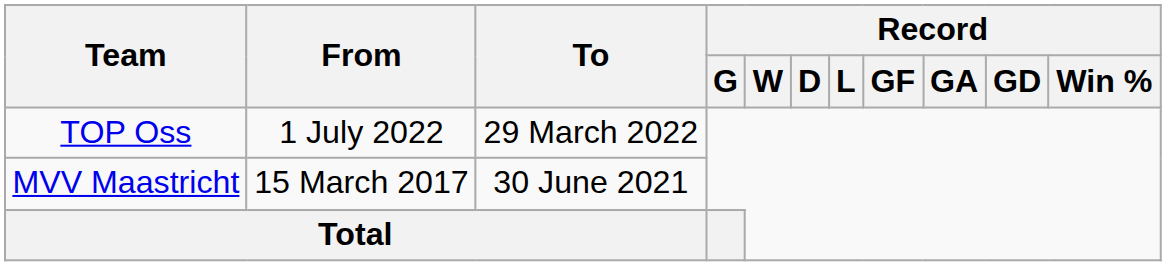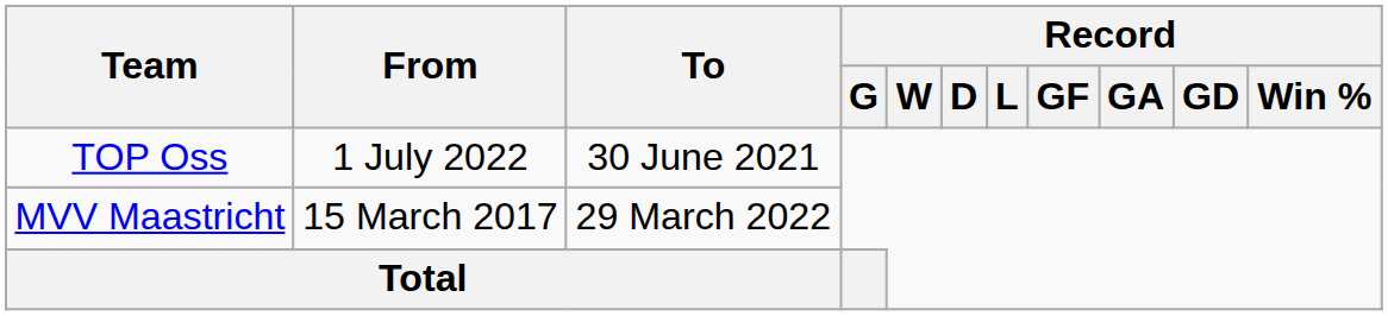TOP Oss | To: 29 March 2022 -> 30 June 2021
MVV Maastricht | To: 30 June 2021 -> 29 March 2022
